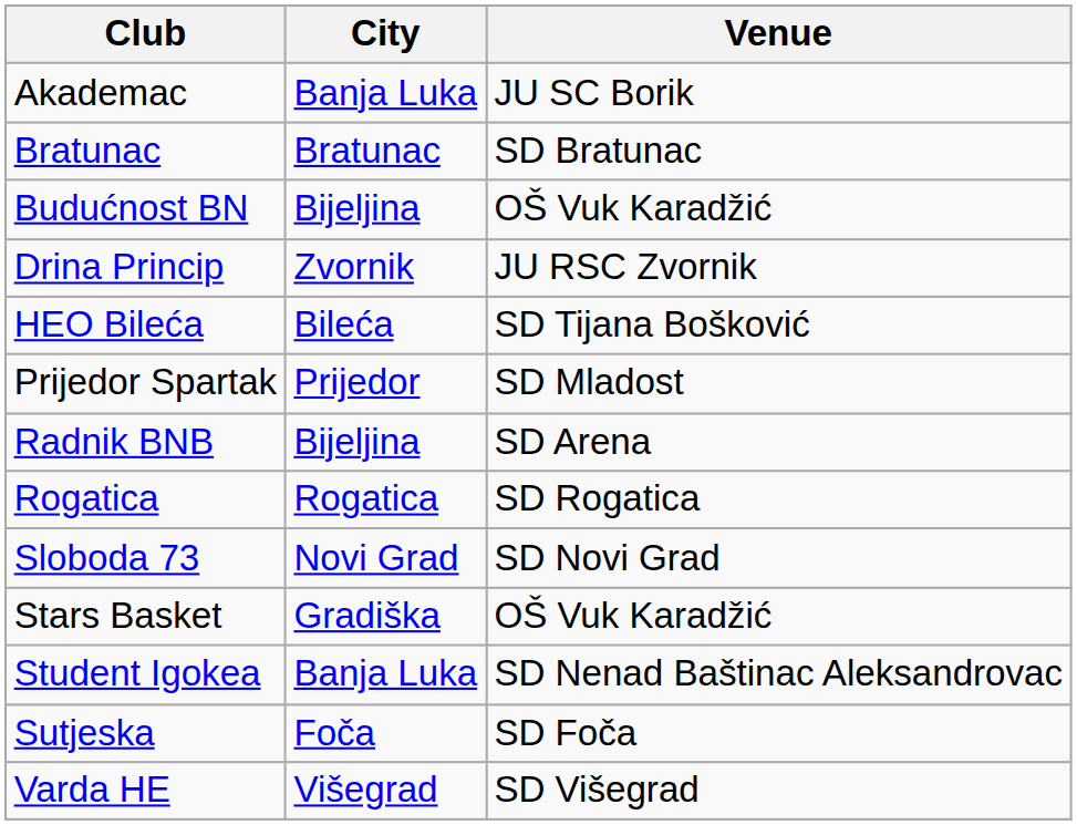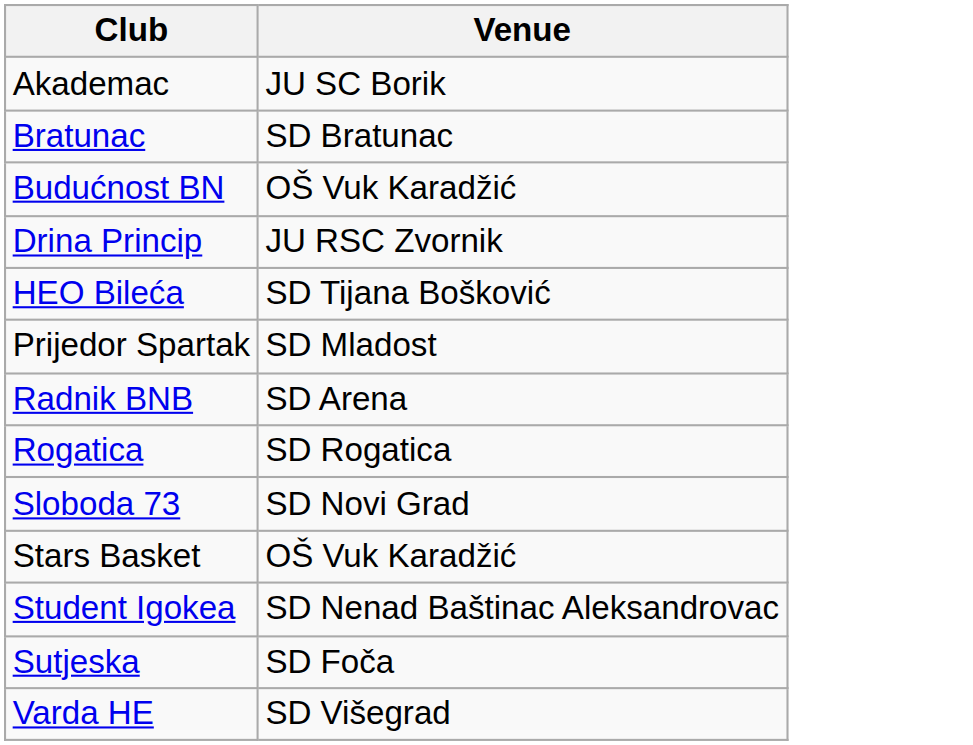- column: City | Banja Luka | Bratunac | Bijeljina | Zvornik | Bileća | Prijedor | Bijeljina | Rogatica | Novi Grad | Gradiška | Banja Luka | Foča | Višegrad
